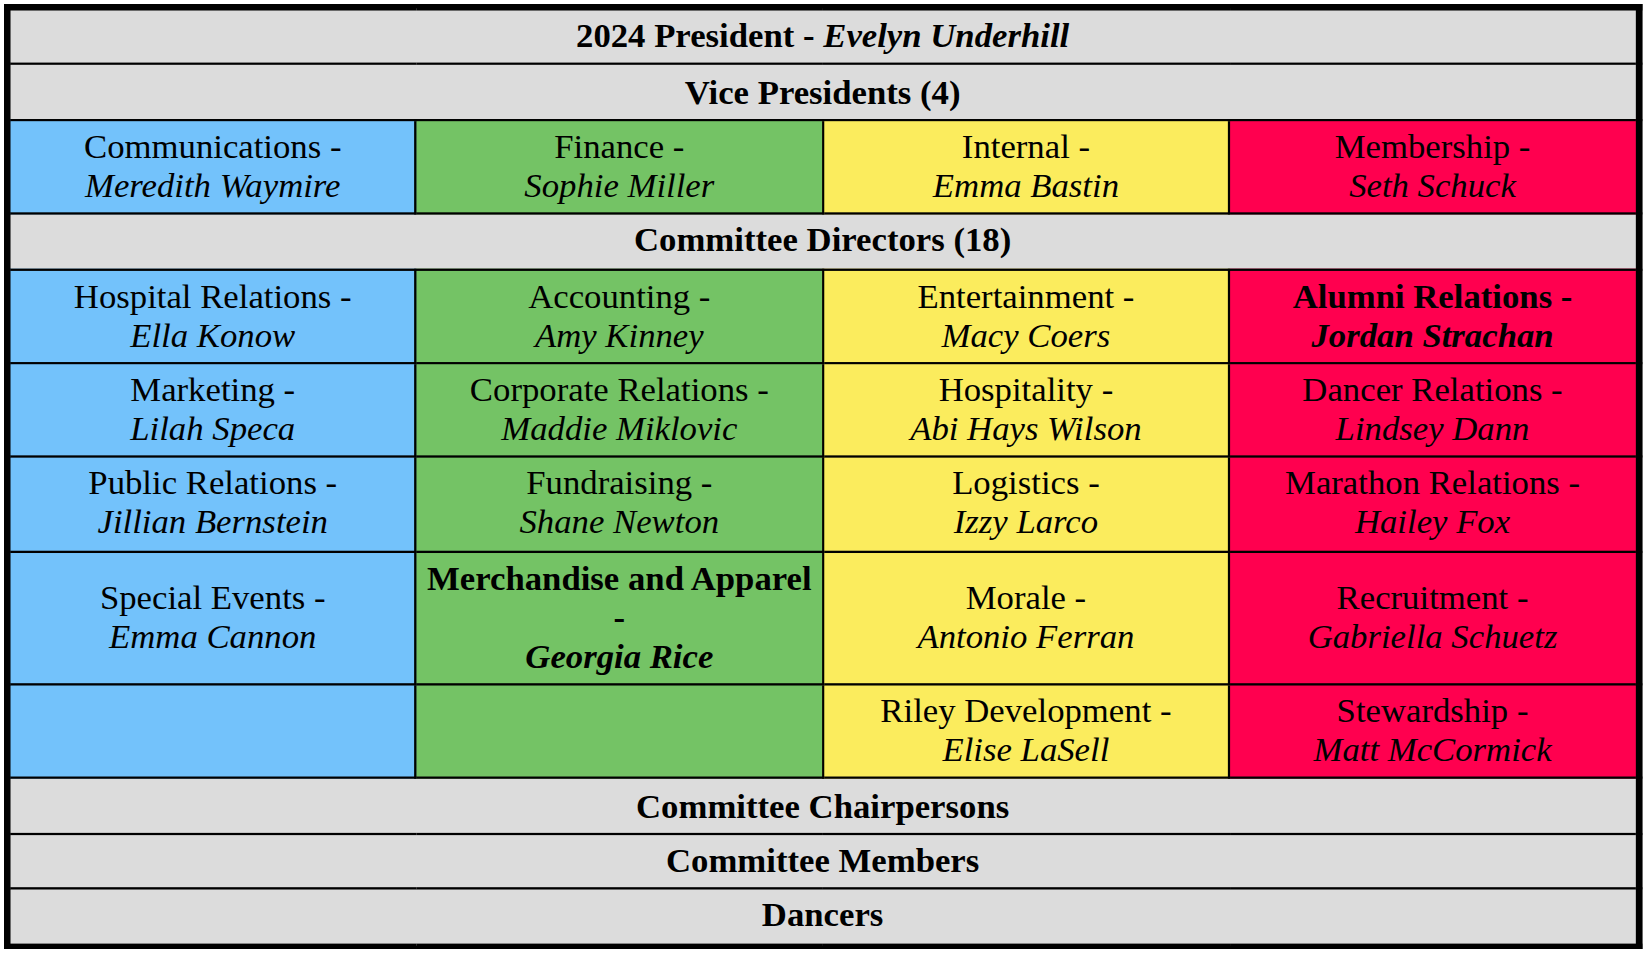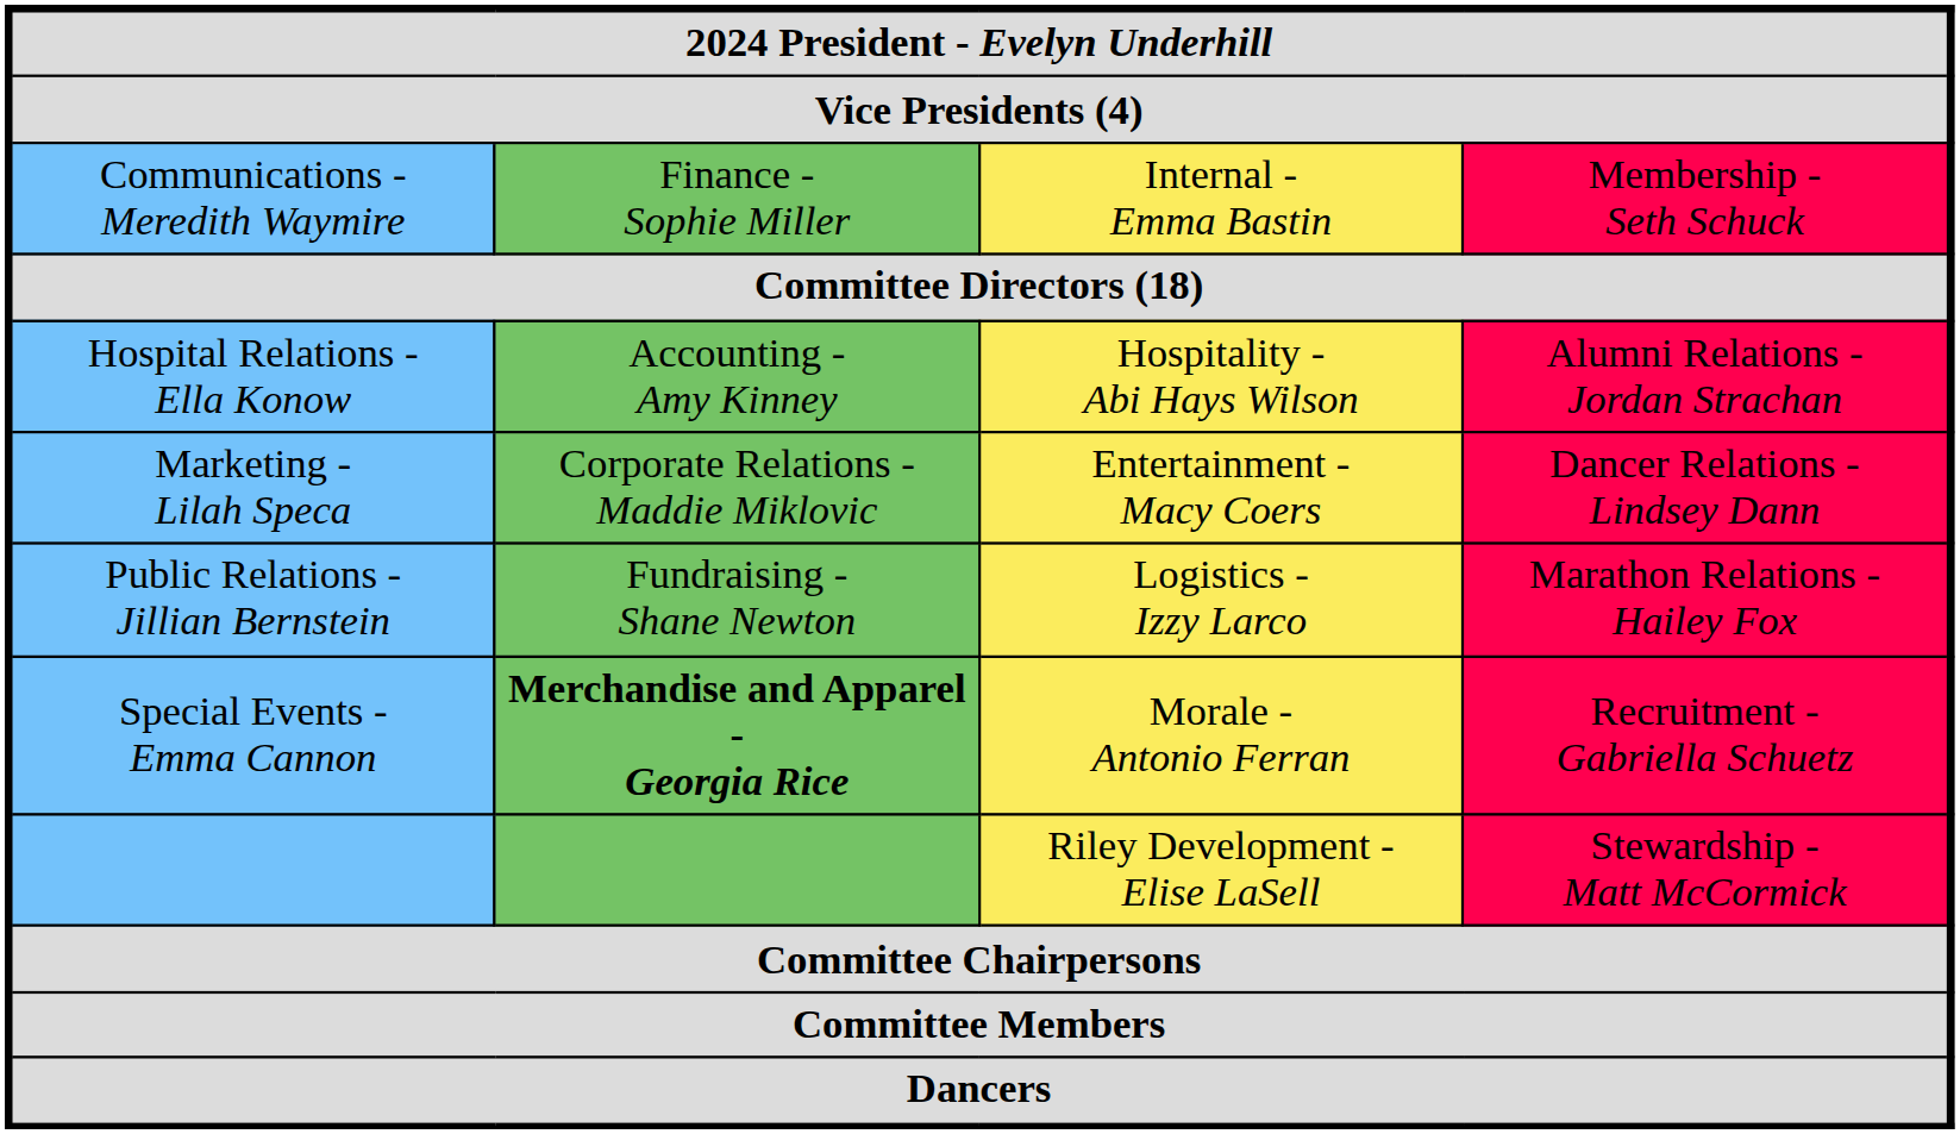Hospital Relations - Ella Konow | column 3: Entertainment - Macy Coers -> Hospitality - Abi Hays Wilson
Hospital Relations - Ella Konow | column 4: bold -> normal
Marketing - Lilah Speca | column 3: Hospitality - Abi Hays Wilson -> Entertainment - Macy Coers
